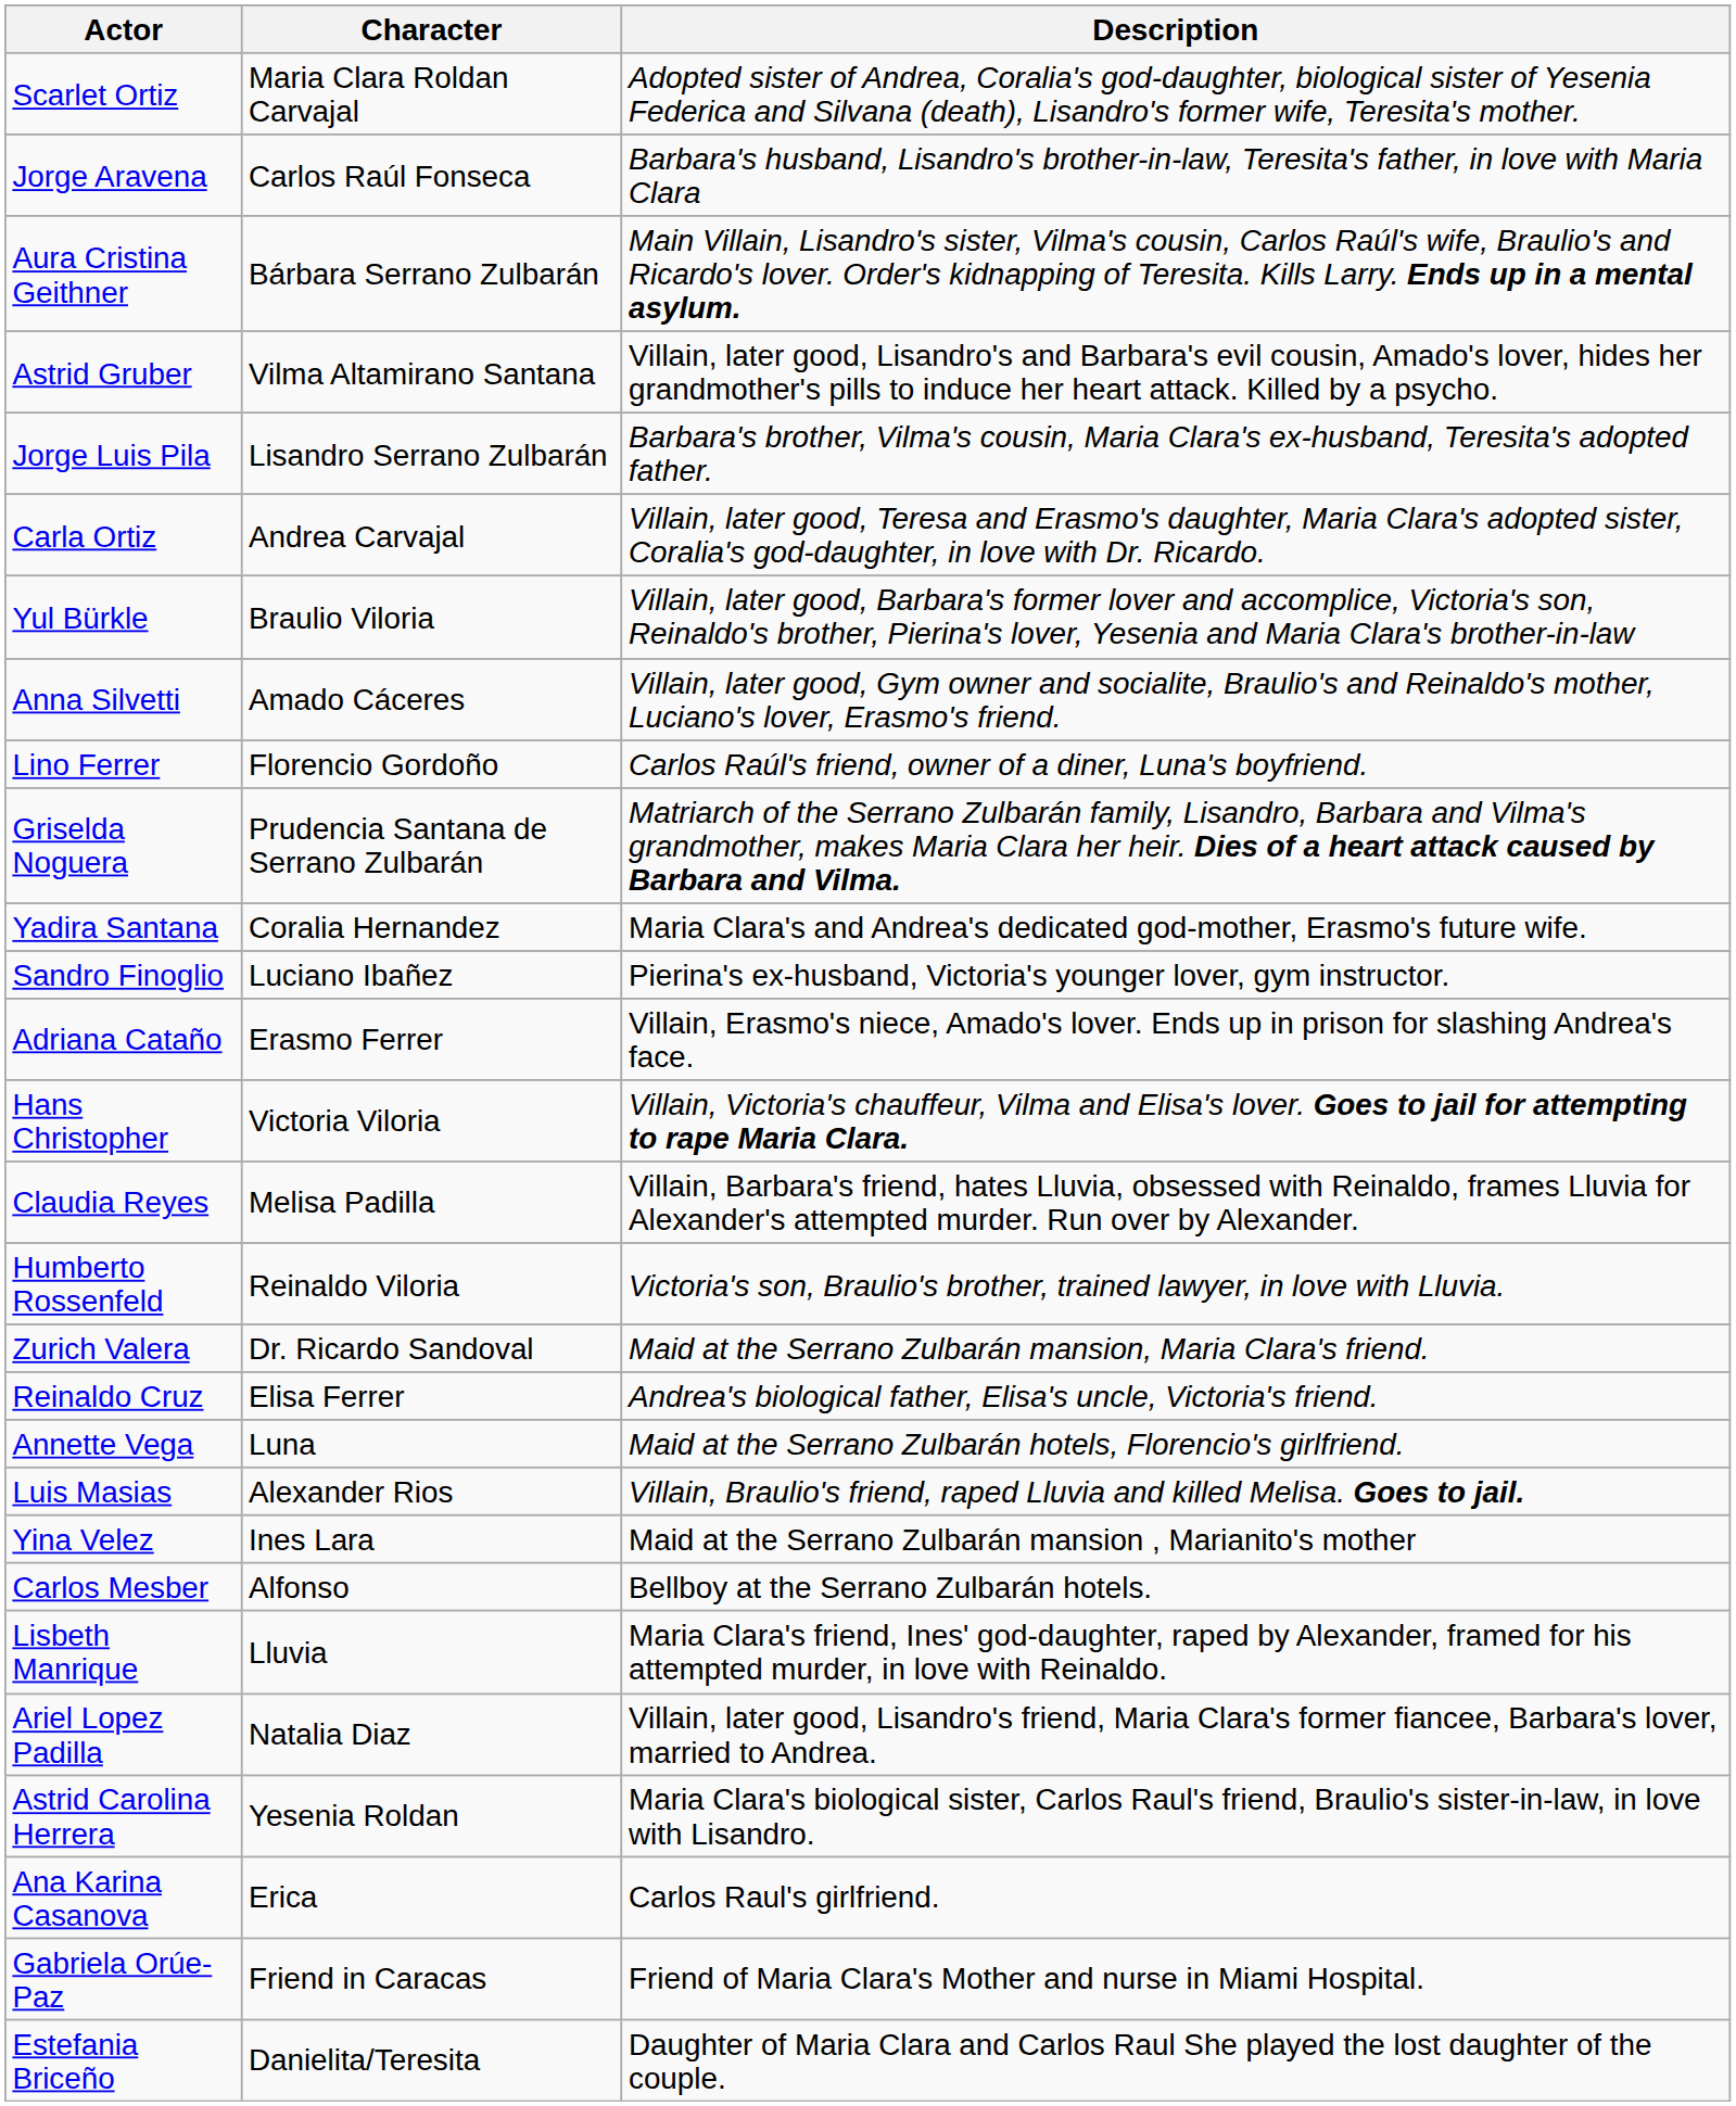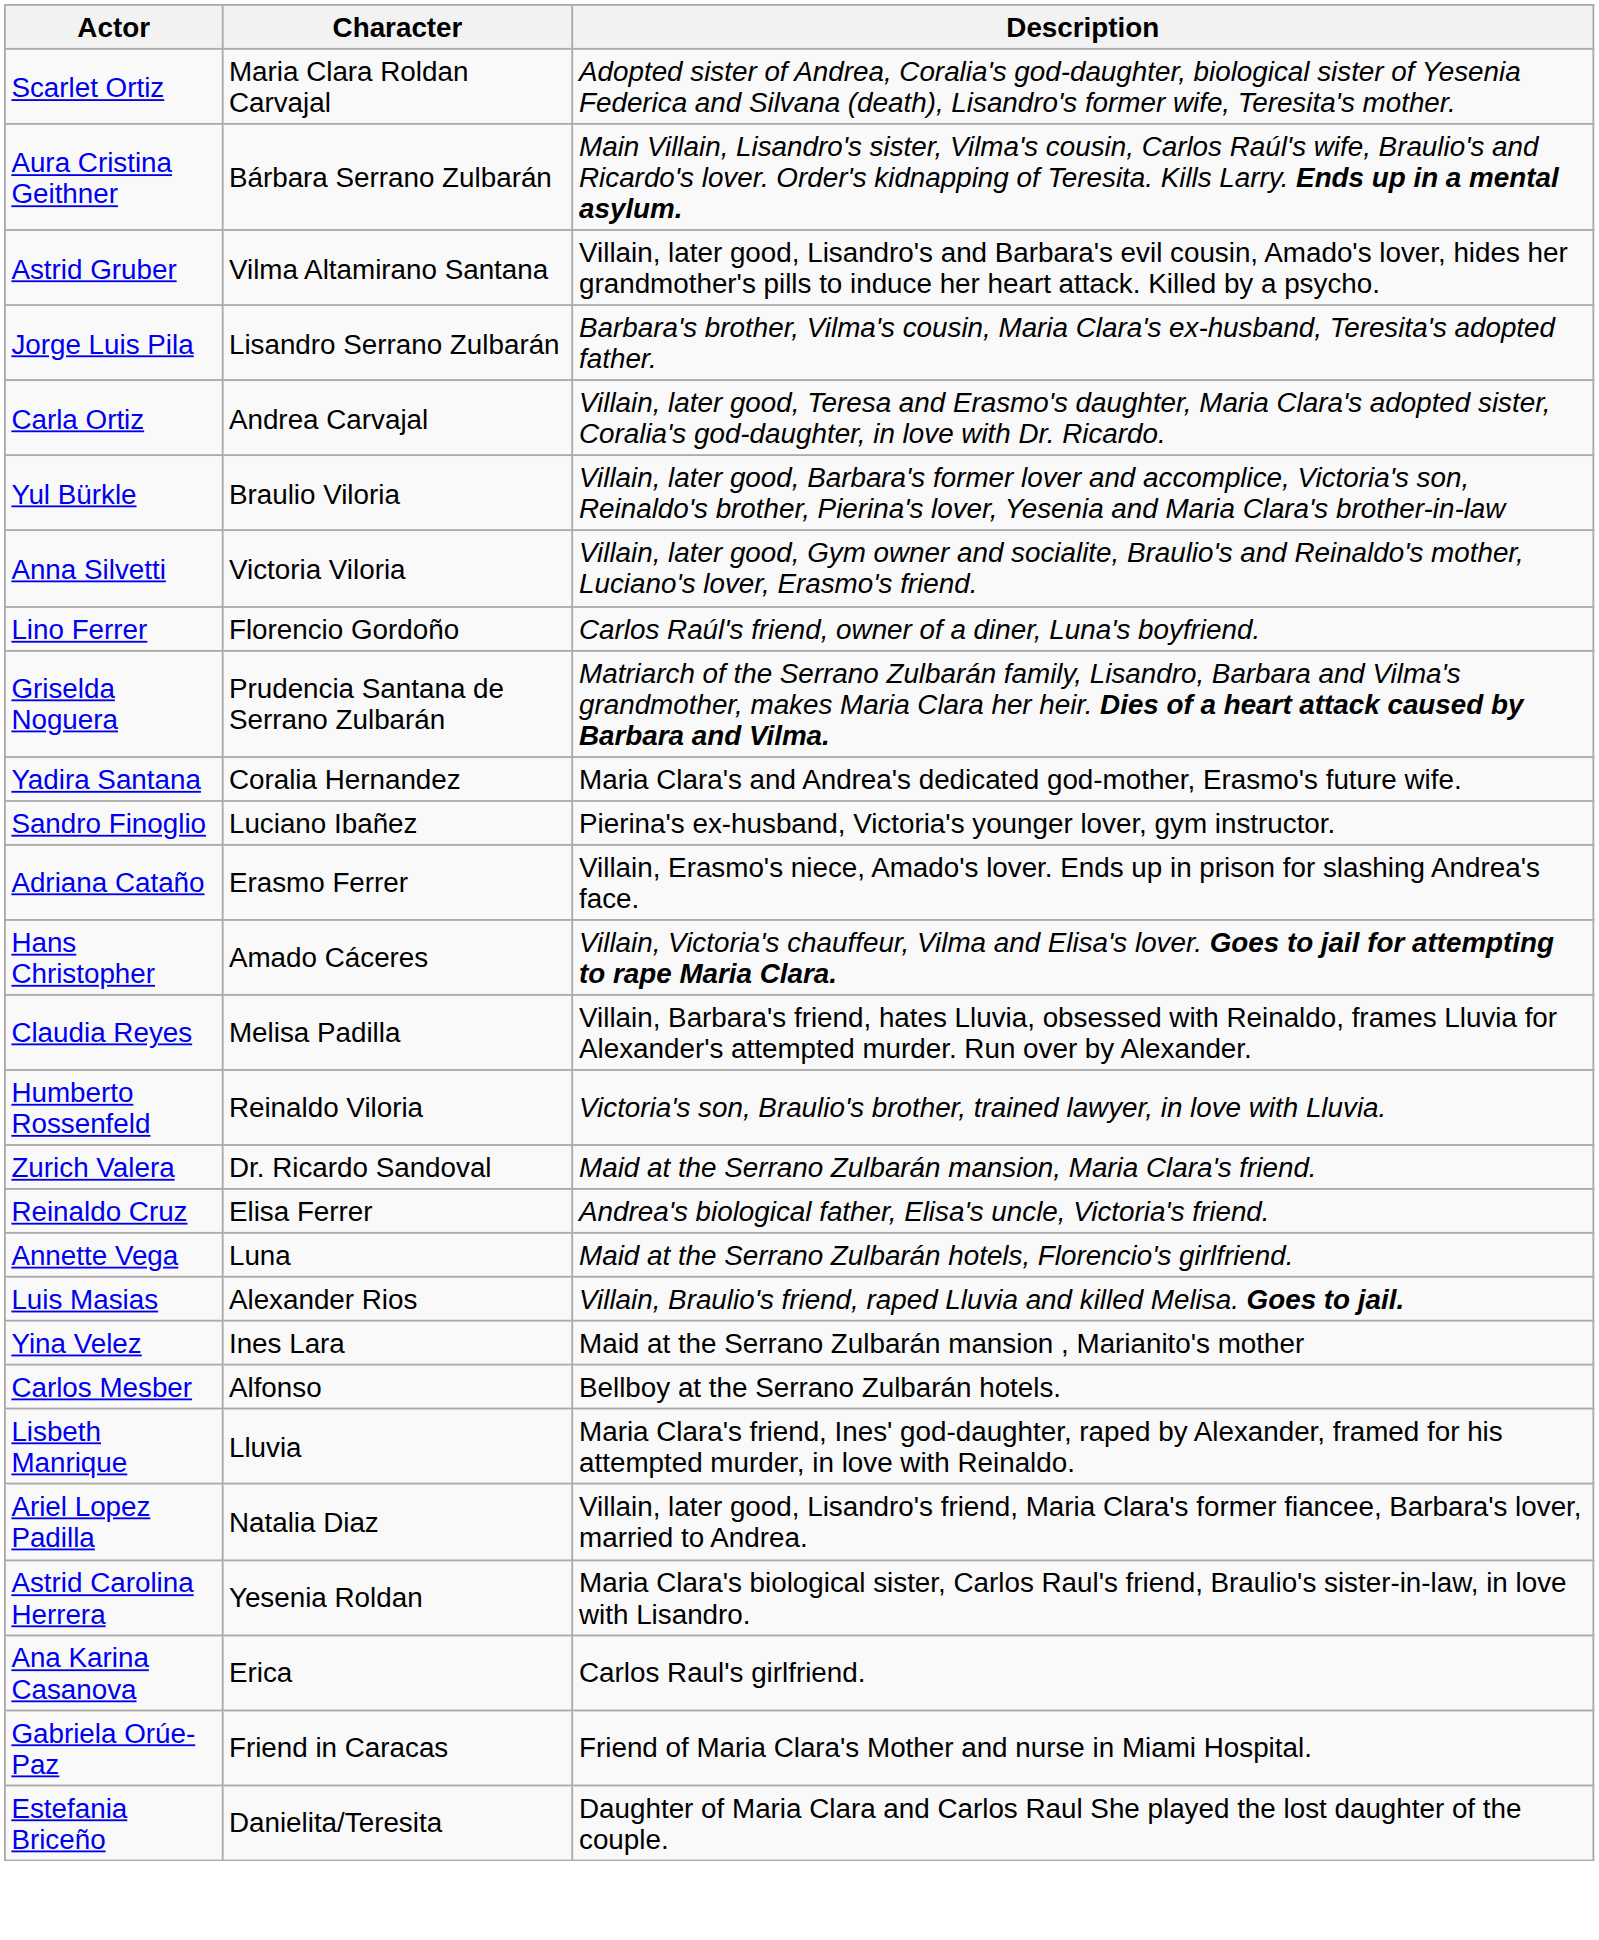- row: Jorge Aravena | Carlos Raúl Fonseca | Barbara's husband, Lisandro's brother-in-law, Teresita's father, in love with Maria Clara
Anna Silvetti | Character: Amado Cáceres -> Victoria Viloria
Hans Christopher | Character: Victoria Viloria -> Amado Cáceres
